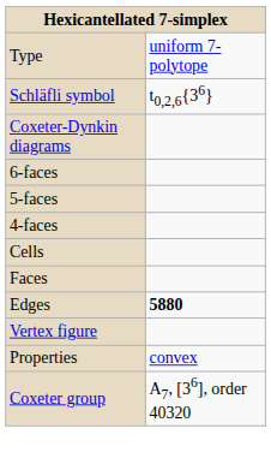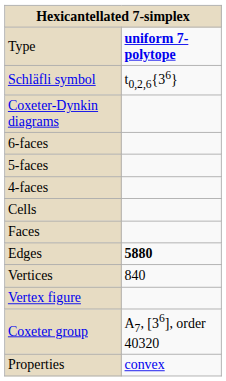Type | column 2: normal -> bold
+ row: Vertices | 840
rows swapped: Coxeter group <-> Properties
